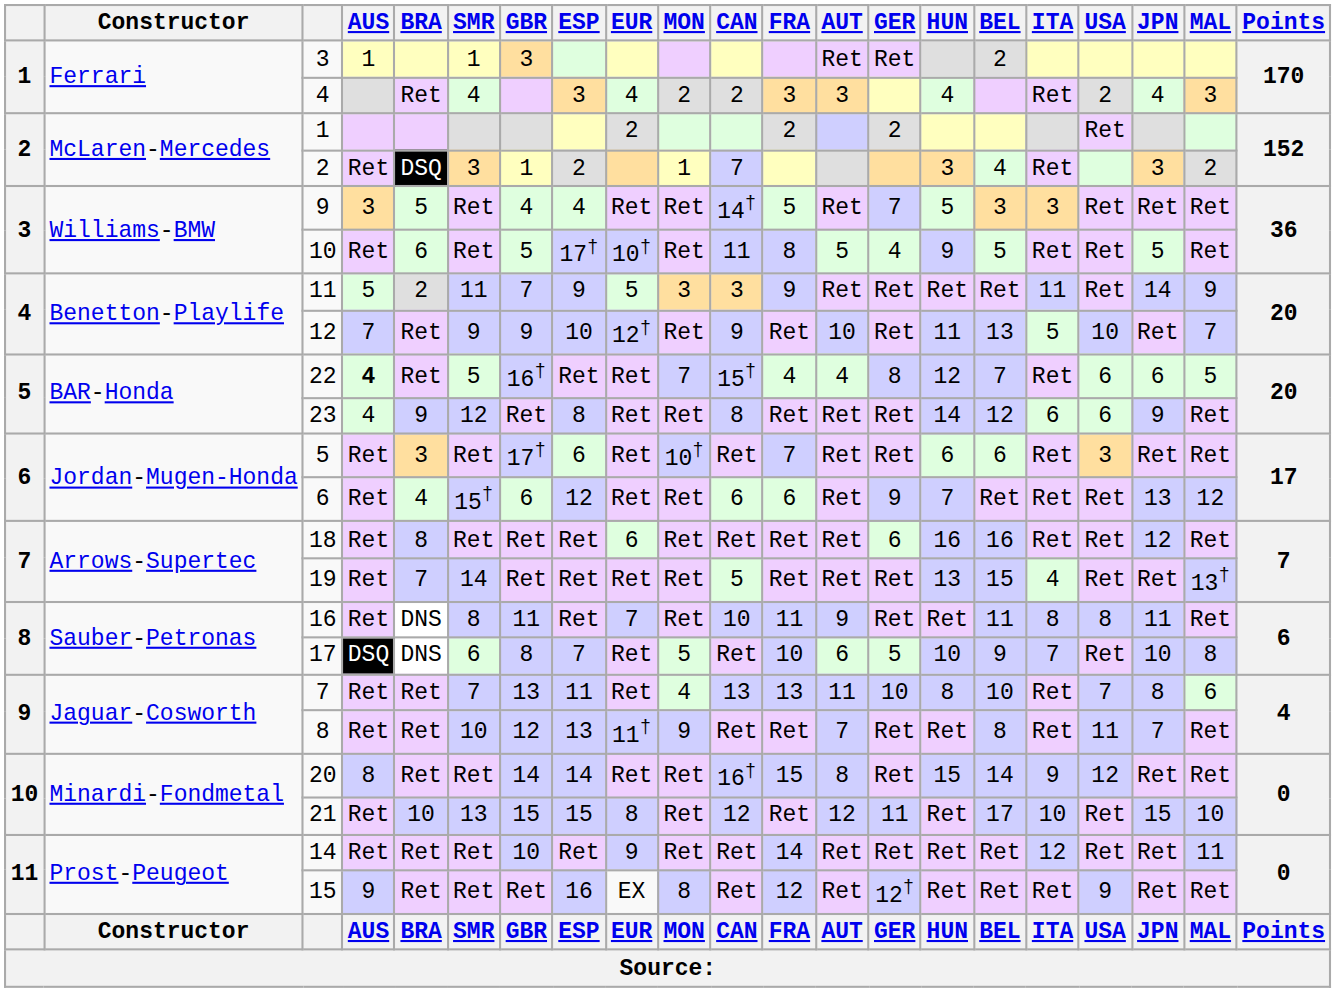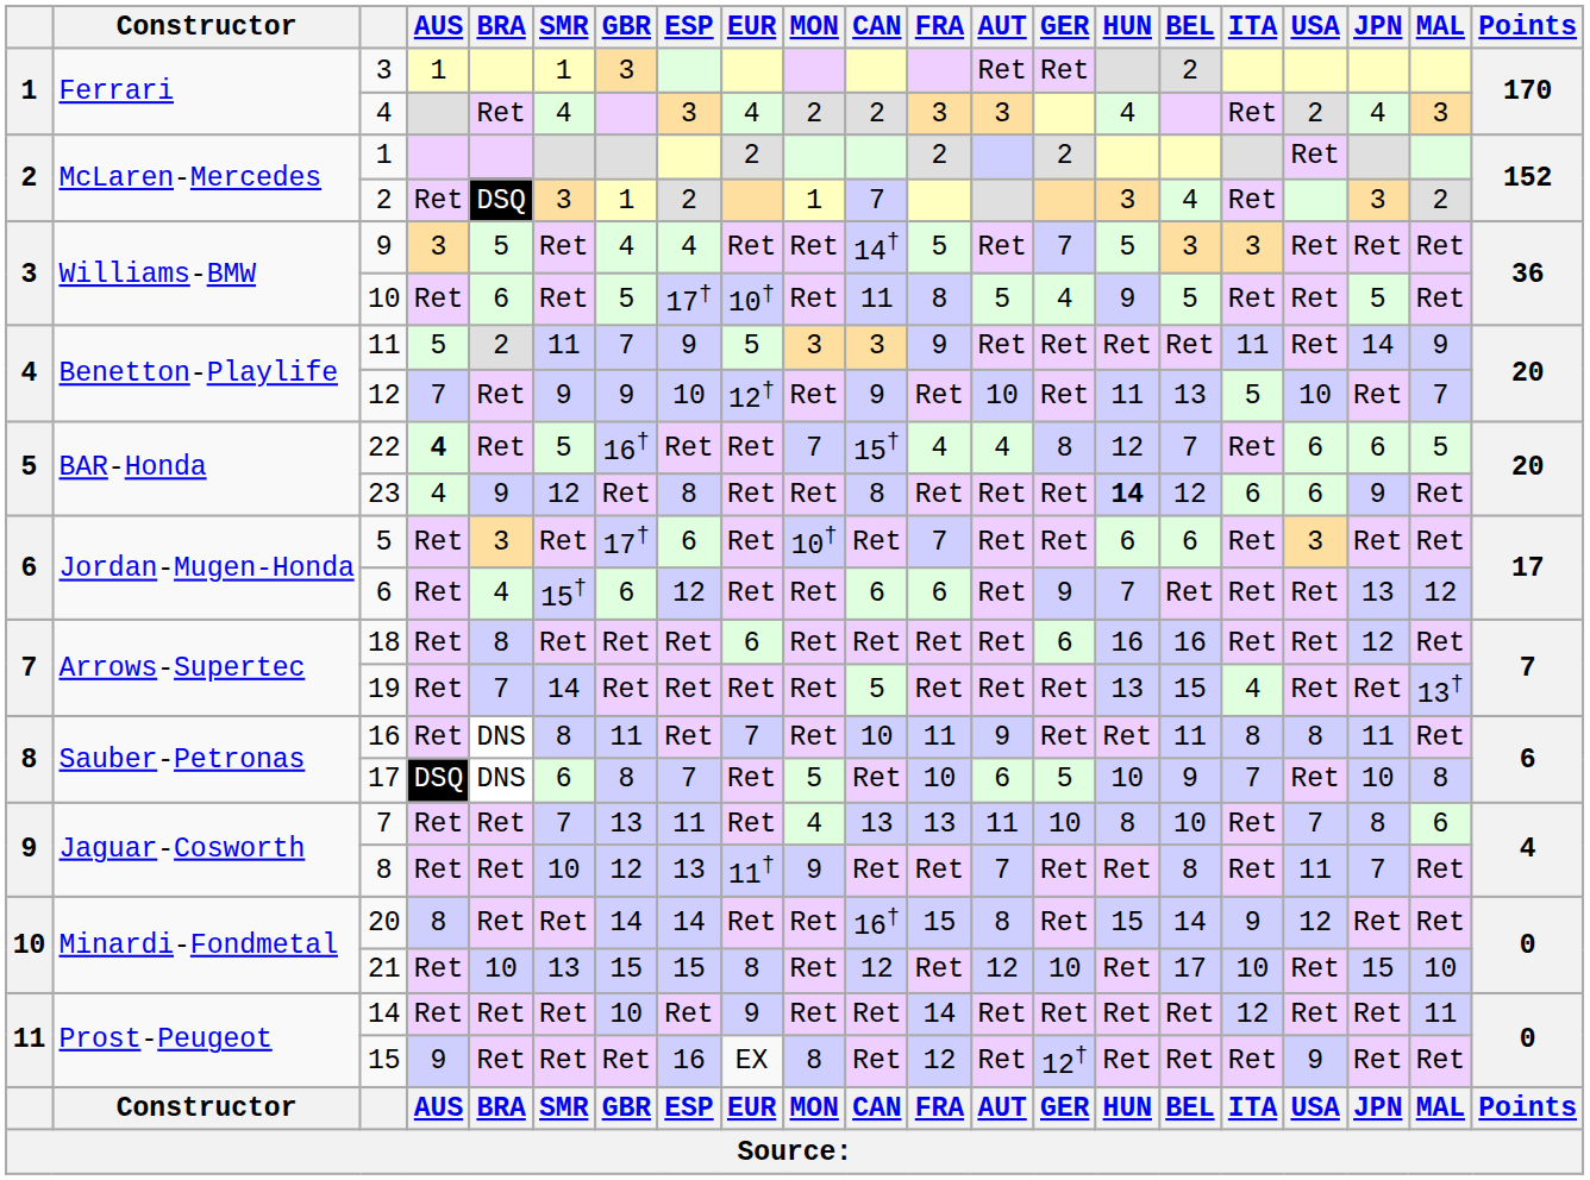23 | HUN: normal -> bold
21 | GER: 11 -> 10
